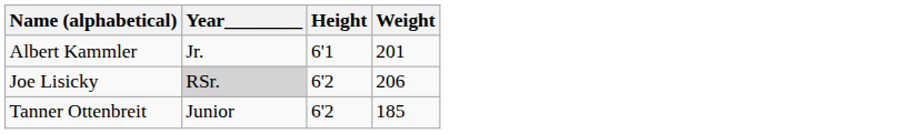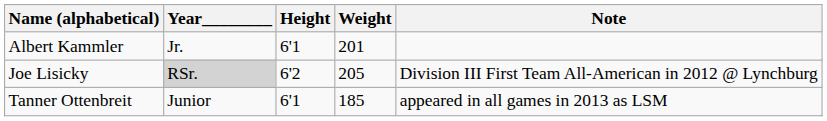+ column: Note | Division III First Team All-American in 2012 @ Lynchburg | appeared in all games in 2013 as LSM
Joe Lisicky | Weight: 206 -> 205
Tanner Ottenbreit | Height: 6'2 -> 6'1
